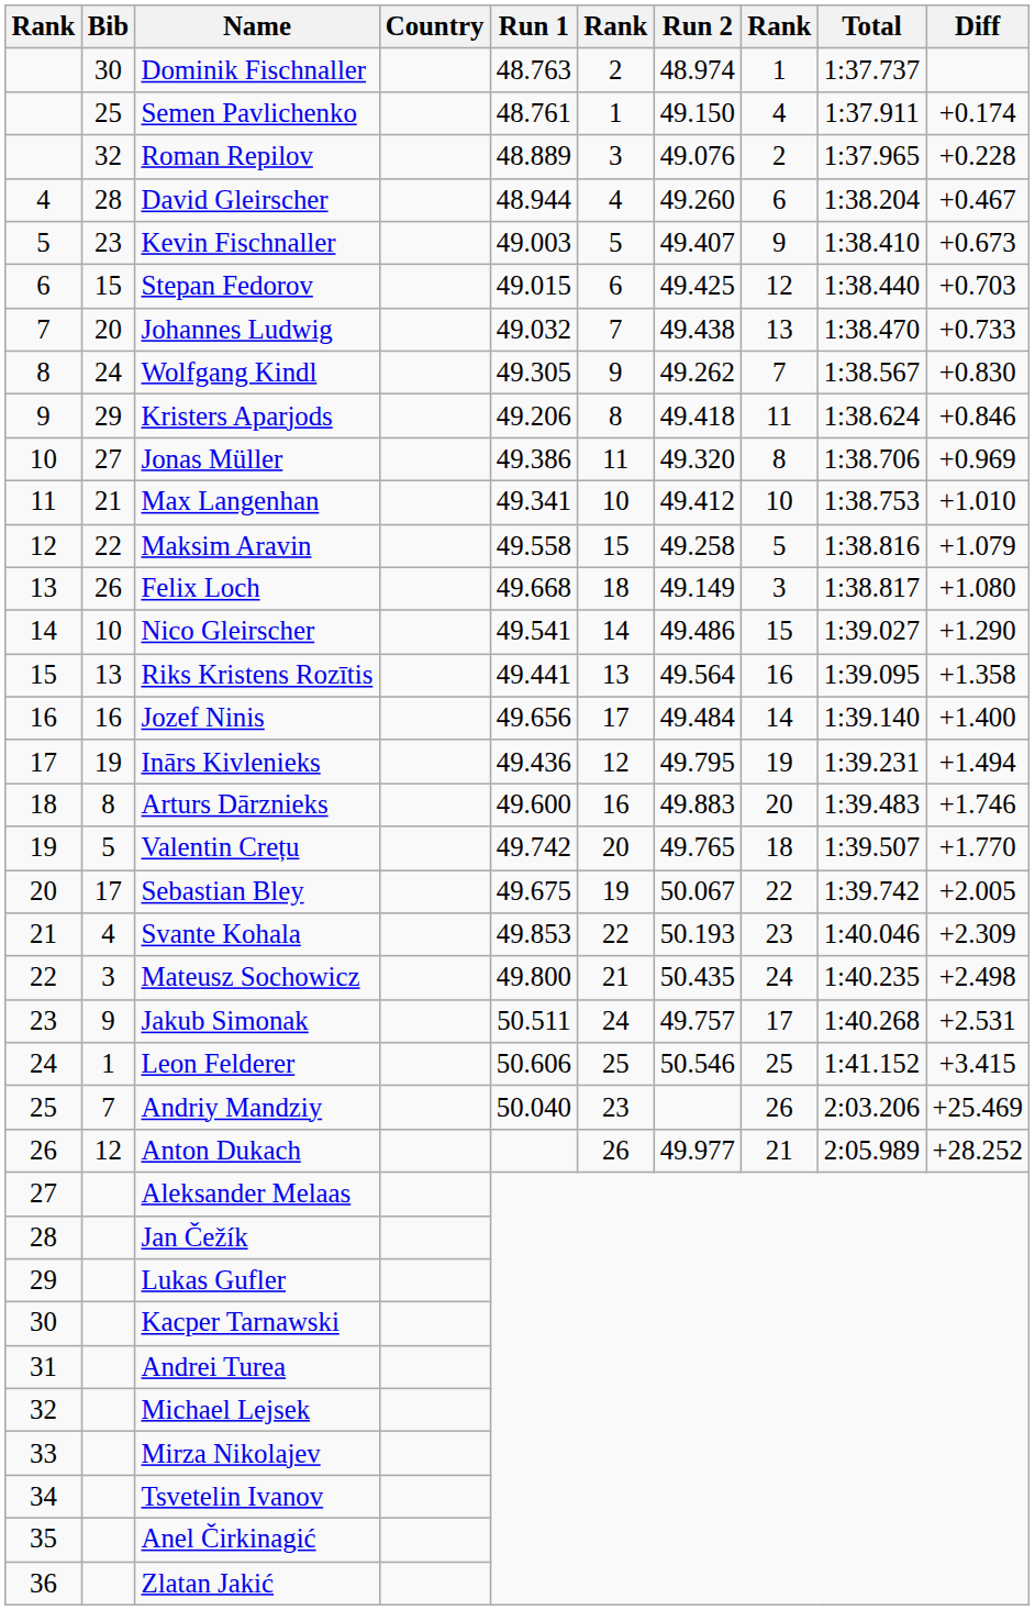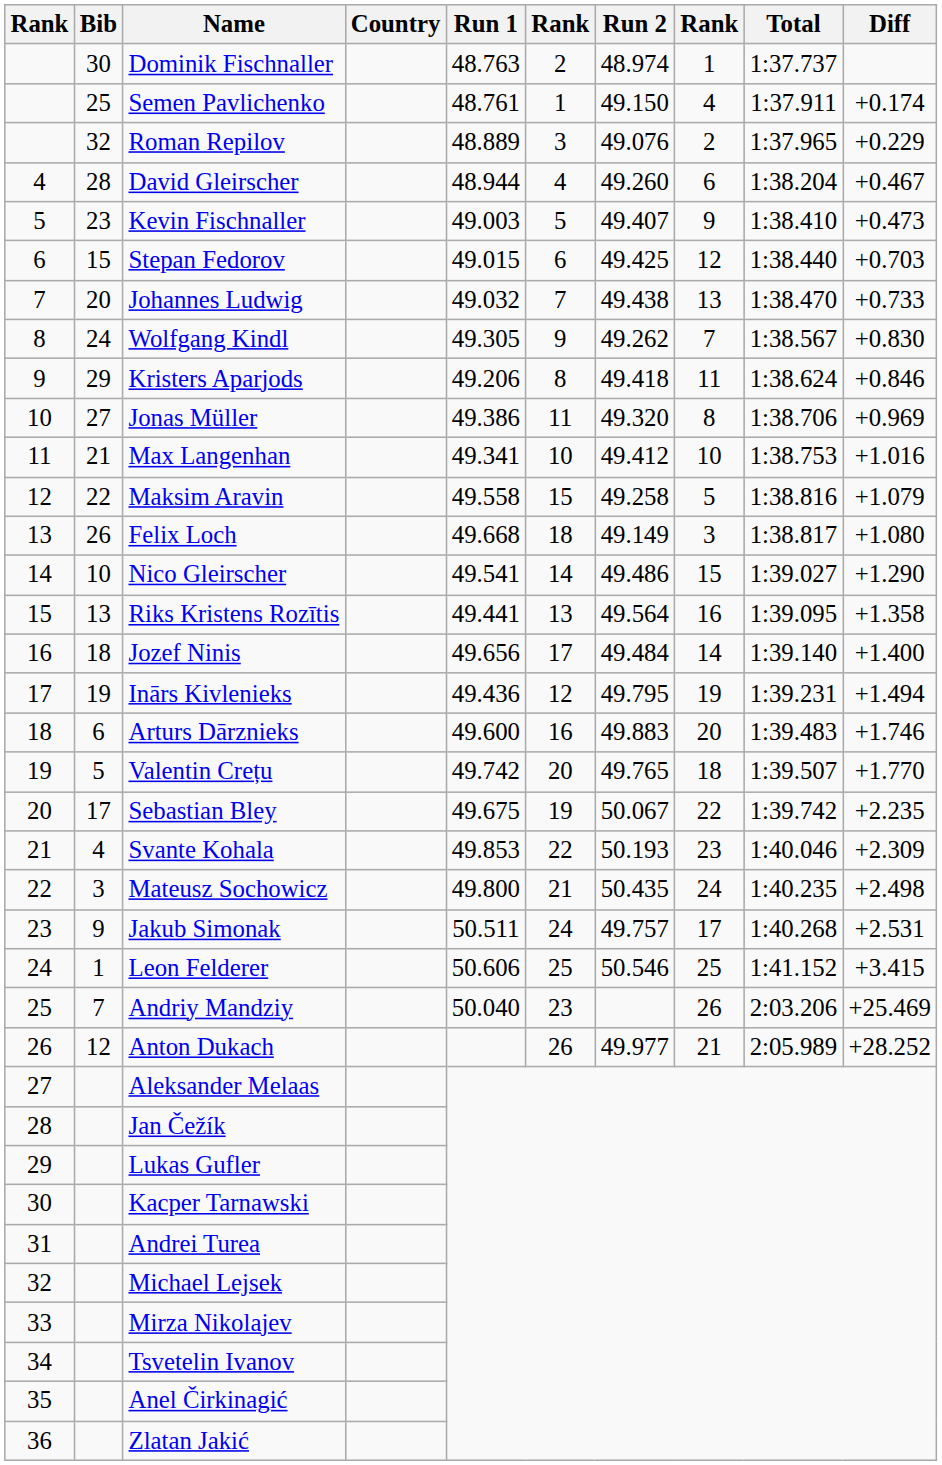Roman Repilov | Diff: +0.228 -> +0.229
Kevin Fischnaller | Diff: +0.673 -> +0.473
Max Langenhan | Diff: +1.010 -> +1.016
Jozef Ninis | Bib: 16 -> 18
Arturs Dārznieks | Bib: 8 -> 6
Sebastian Bley | Diff: +2.005 -> +2.235
